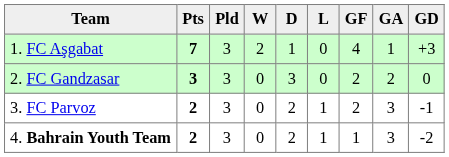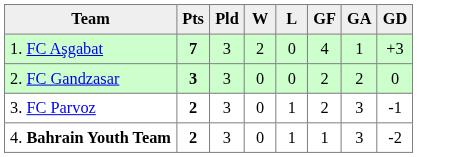- column: D | 1 | 3 | 2 | 2
